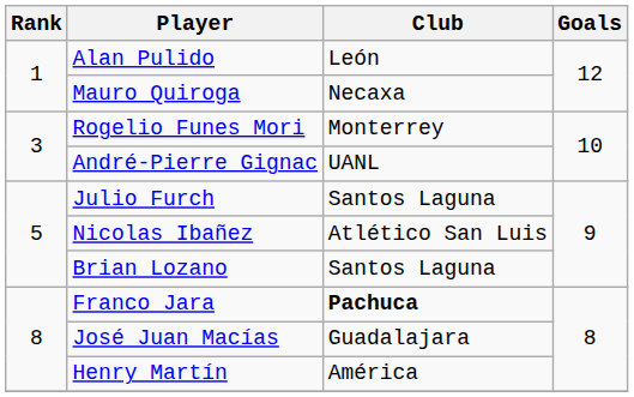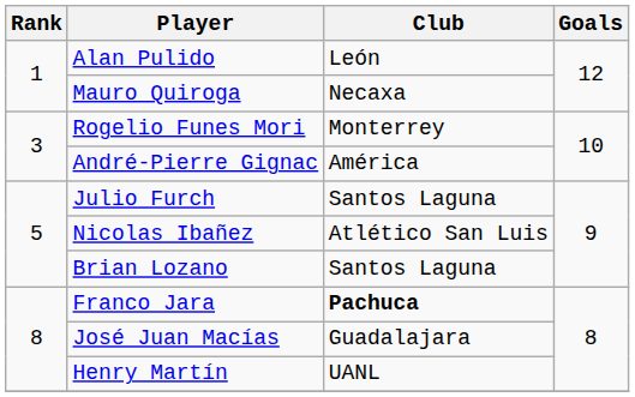André-Pierre Gignac | Club: UANL -> América
Henry Martín | Club: América -> UANL
